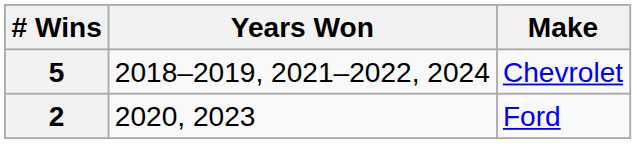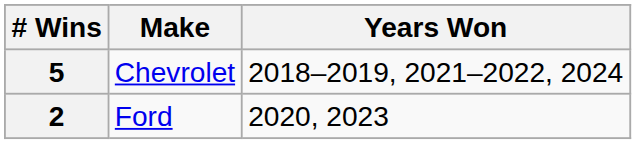columns swapped: Make <-> Years Won
